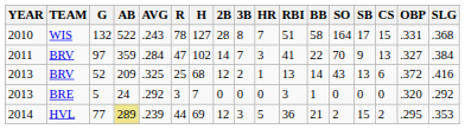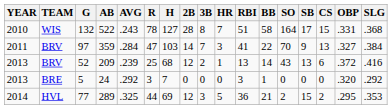97 | H: 102 -> 103
52 | AVG: .325 -> .239
77 | AB: khaki background -> no background
77 | AVG: .239 -> .325
